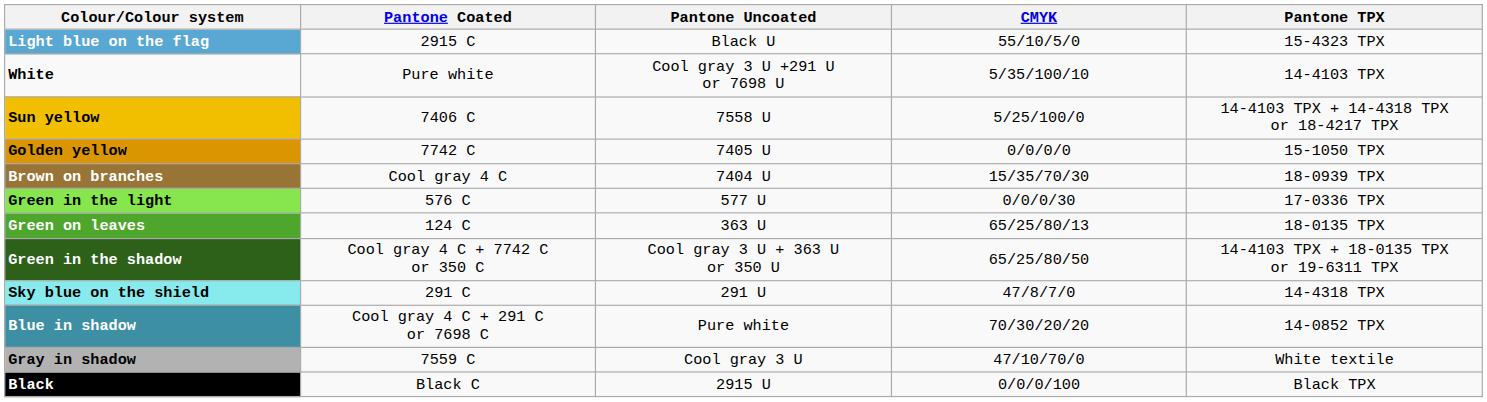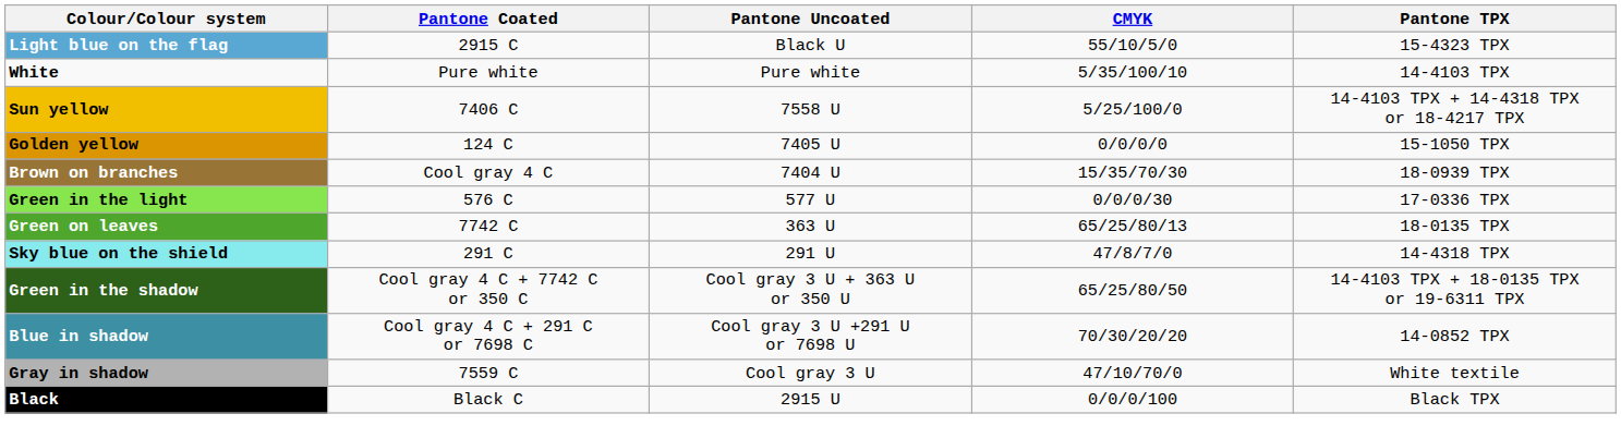White | Pantone Uncoated: Cool gray 3 U +291 U or 7698 U -> Pure white
Golden yellow | Pantone Coated: 7742 C -> 124 C
Green on leaves | Pantone Coated: 124 C -> 7742 C
rows swapped: Green in the shadow <-> Sky blue on the shield
Blue in shadow | Pantone Uncoated: Pure white -> Cool gray 3 U +291 U or 7698 U
